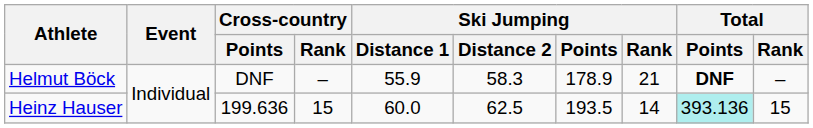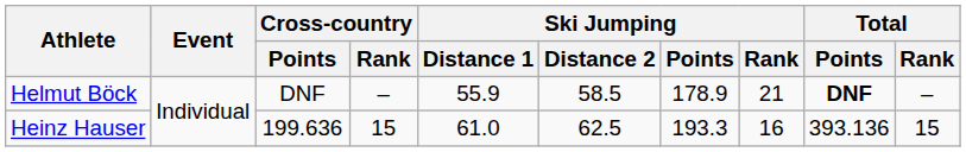Helmut Böck | Ski Jumping / Distance 2: 58.3 -> 58.5
Heinz Hauser | Ski Jumping / Distance 1: 60.0 -> 61.0
Heinz Hauser | Ski Jumping / Points: 193.5 -> 193.3
Heinz Hauser | Ski Jumping / Rank: 14 -> 16
Heinz Hauser | Total / Points: paleturquoise background -> no background
